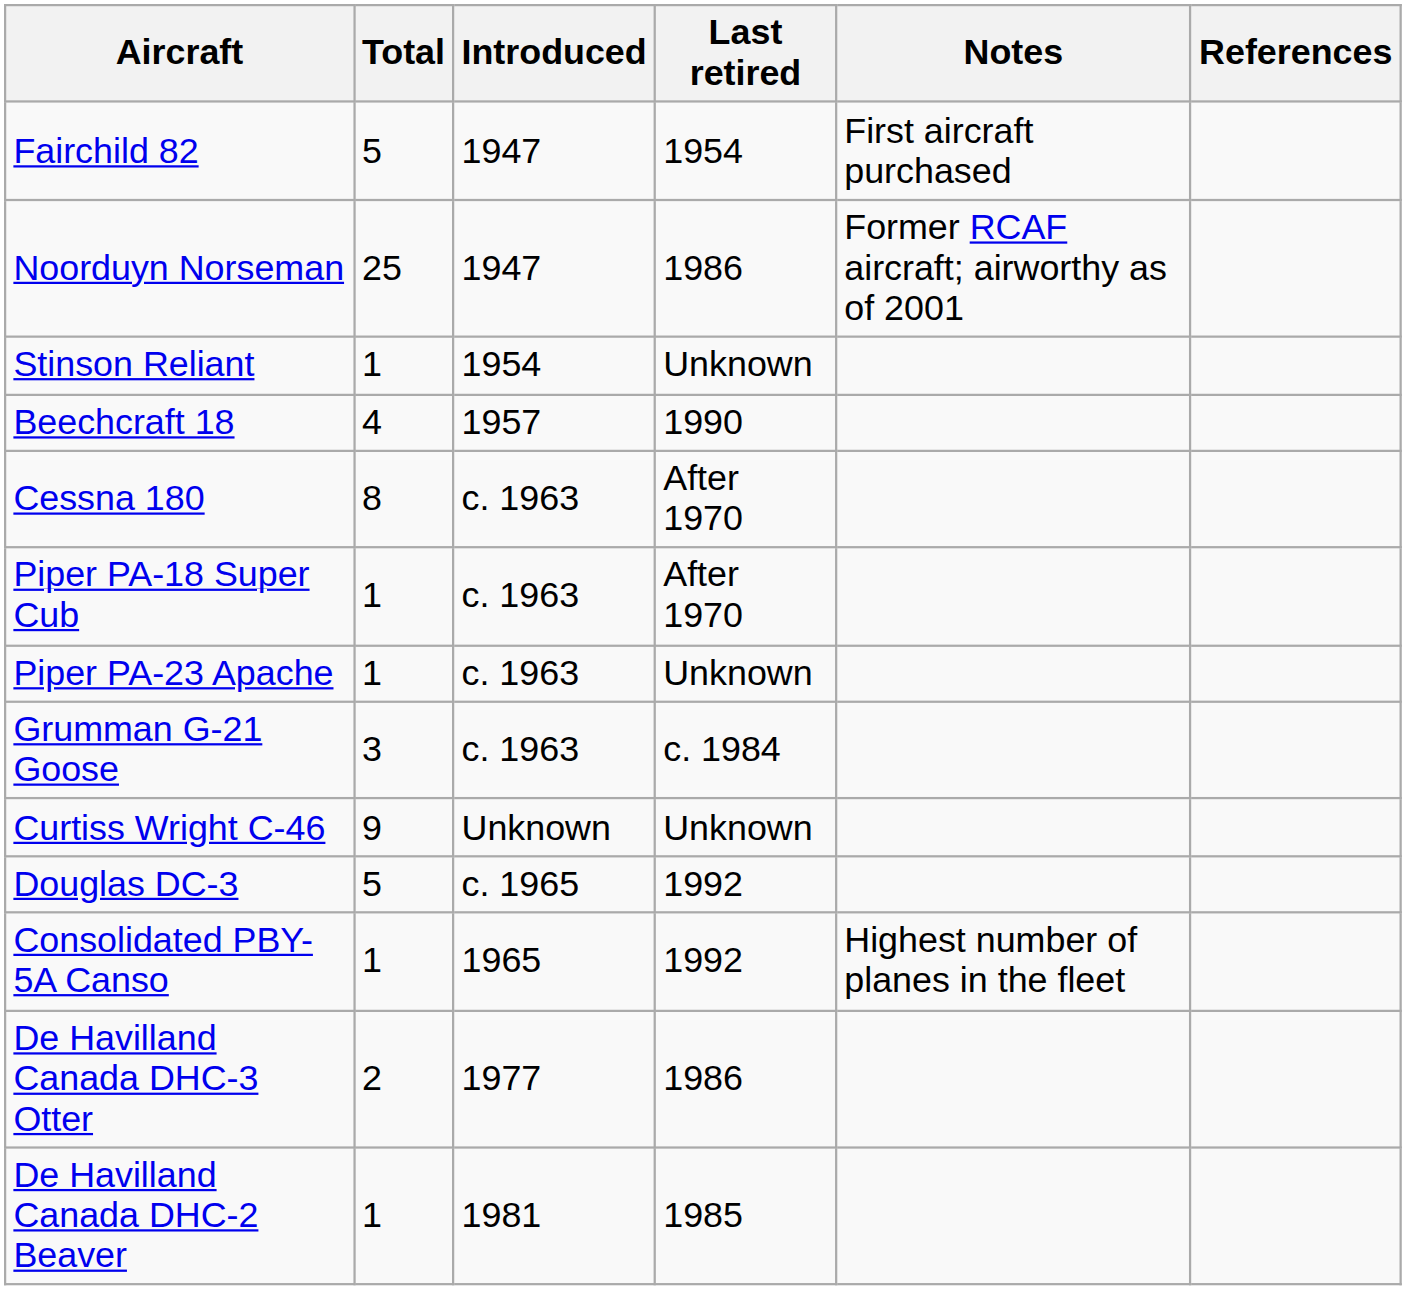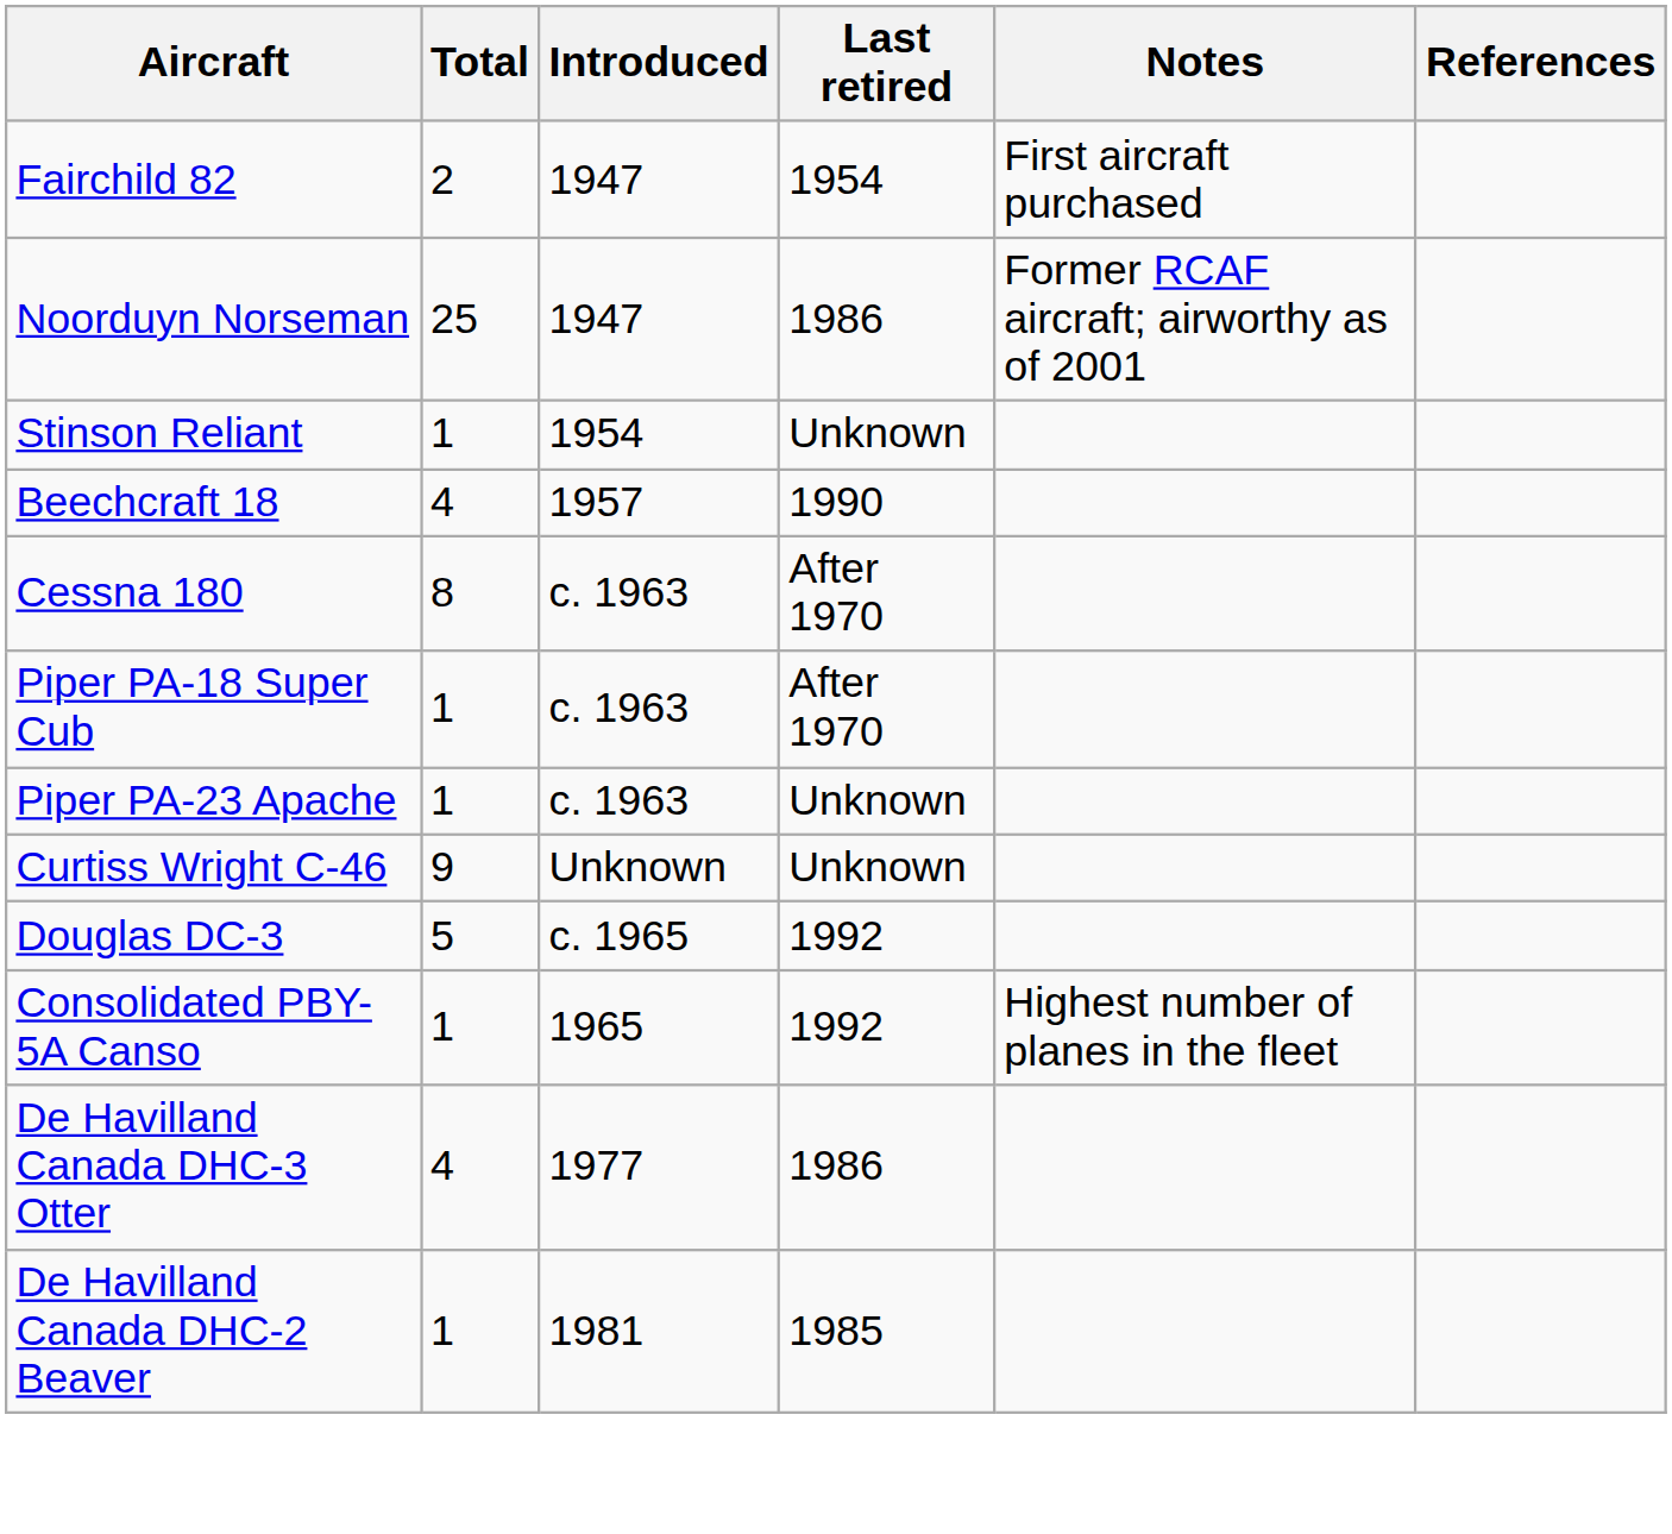Fairchild 82 | Total: 5 -> 2
- row: Grumman G-21 Goose | 3 | c. 1963 | c. 1984
De Havilland Canada DHC-3 Otter | Total: 2 -> 4
